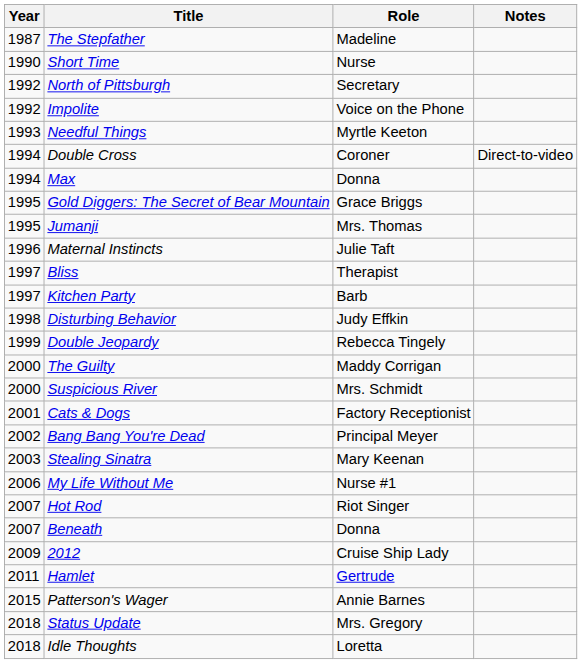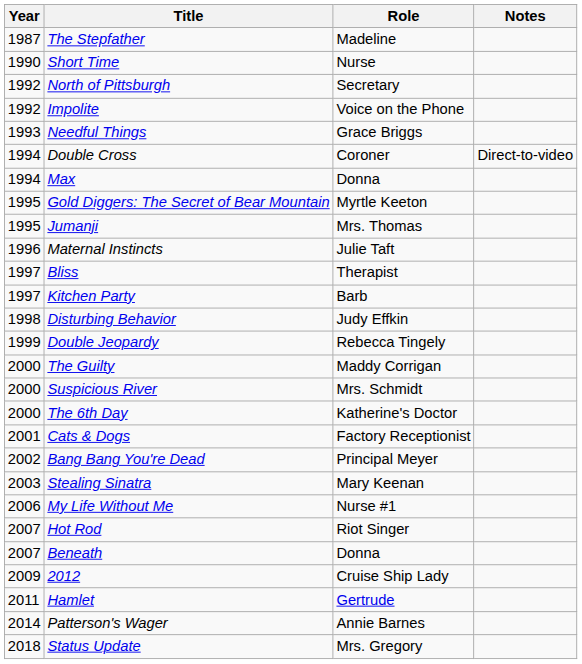Needful Things | Role: Myrtle Keeton -> Grace Briggs
Gold Diggers: The Secret of Bear Mountain | Role: Grace Briggs -> Myrtle Keeton
+ row: 2000 | The 6th Day | Katherine's Doctor
Patterson's Wager | Year: 2015 -> 2014
- row: 2018 | Idle Thoughts | Loretta
